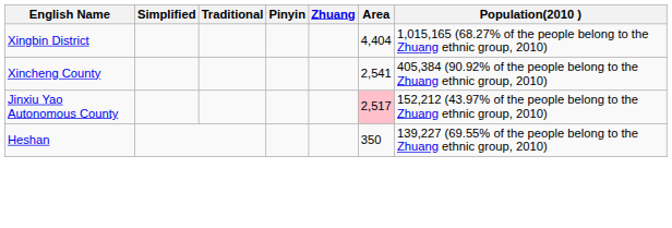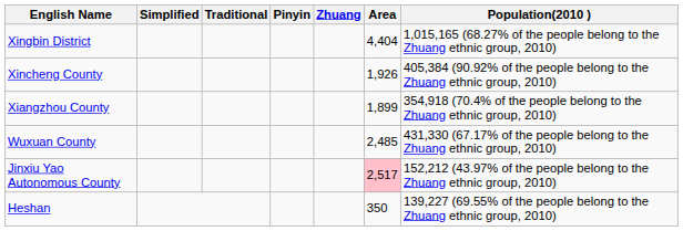Xincheng County | Area: 2,541 -> 1,926
+ row: Xiangzhou County | 1,899 | 354,918 (70.4% of the people belong to the Zhuang ethnic group, 2010)
+ row: Wuxuan County | 2,485 | 431,330 (67.17% of the people belong to the Zhuang ethnic group, 2010)
